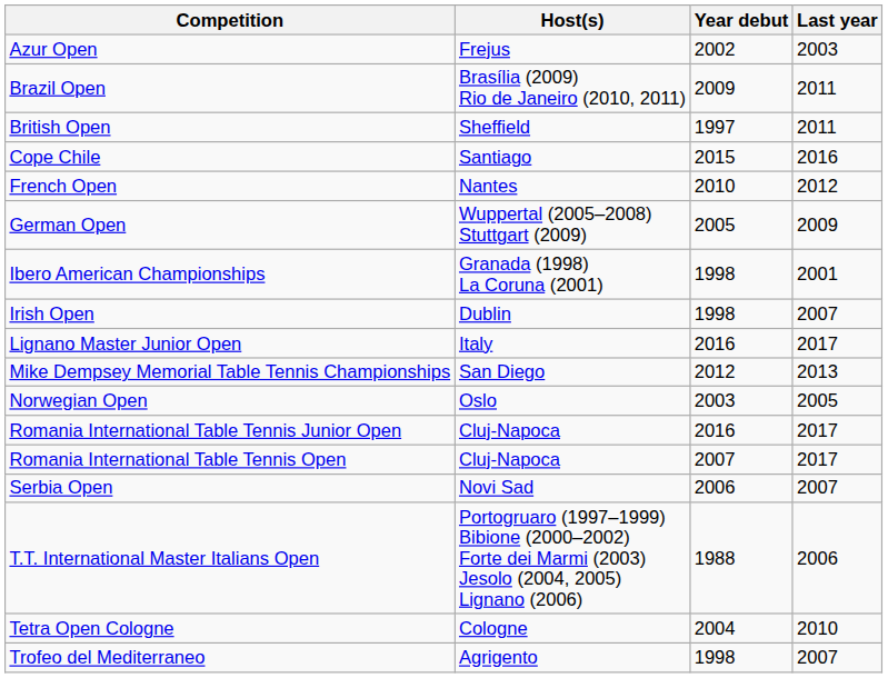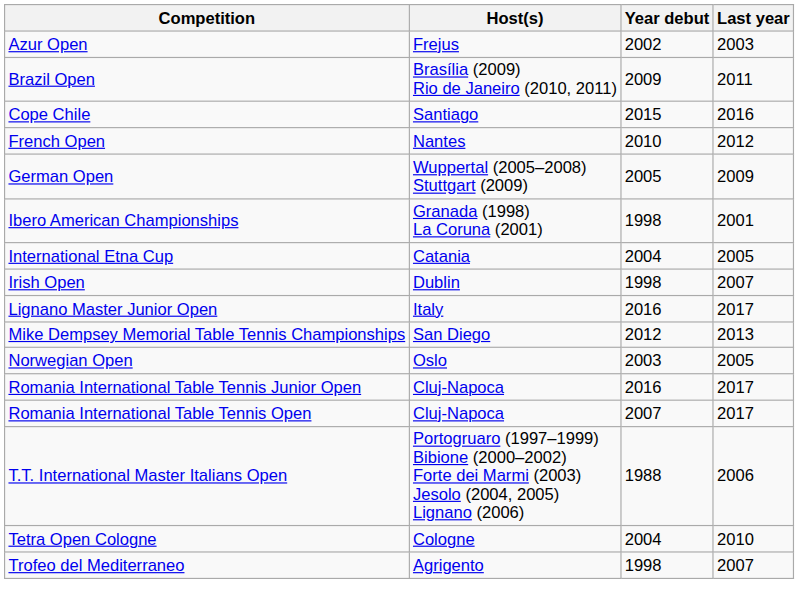- row: British Open | Sheffield | 1997 | 2011
+ row: International Etna Cup | Catania | 2004 | 2005
- row: Serbia Open | Novi Sad | 2006 | 2007
